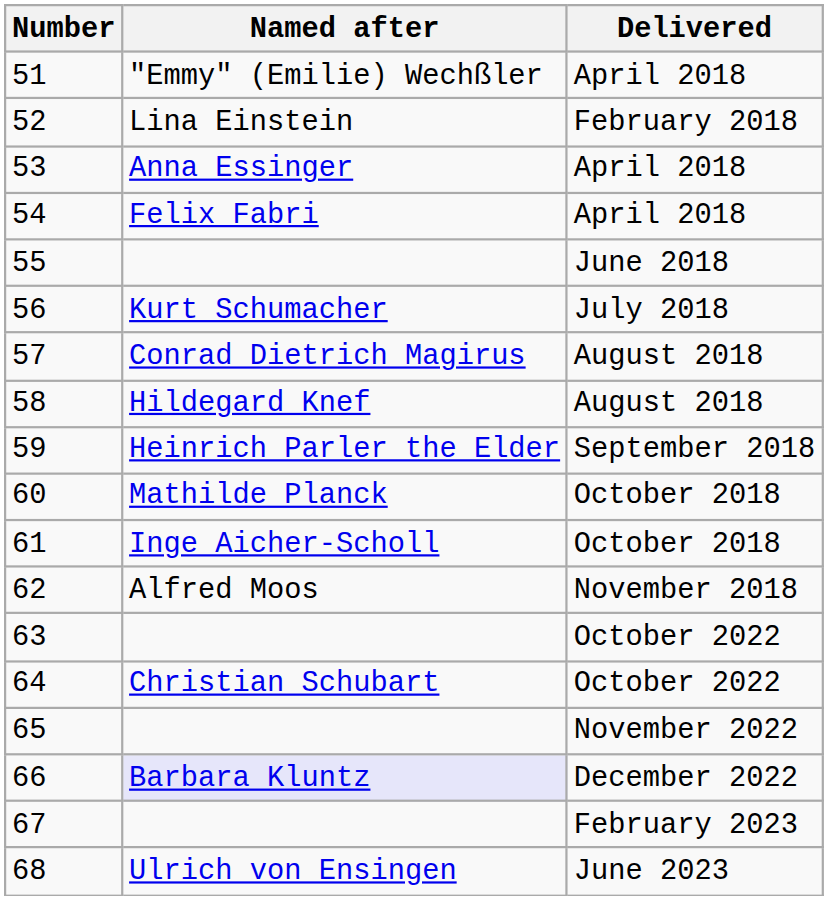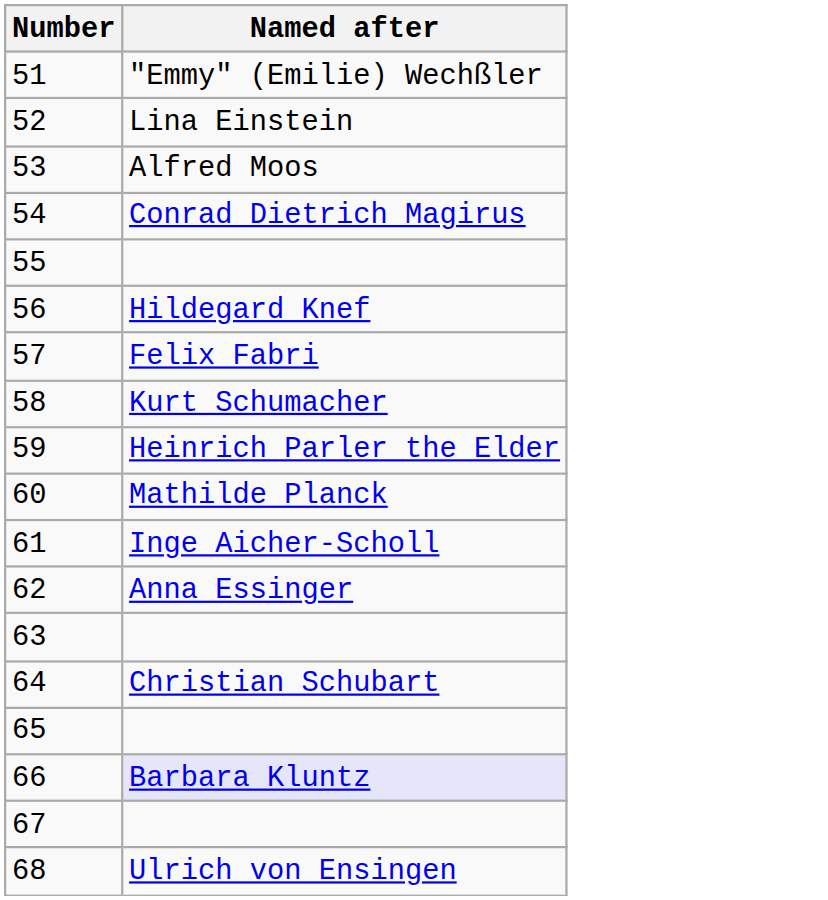- column: Delivered | April 2018 | February 2018 | April 2018 | April 2018 | June 2018 | July 2018 | August 2018 | August 2018 | September 2018 | October 2018 | October 2018 | November 2018 | October 2022 | October 2022 | November 2022 | December 2022 | February 2023 | June 2023
53 | Named after: Anna Essinger -> Alfred Moos
54 | Named after: Felix Fabri -> Conrad Dietrich Magirus
56 | Named after: Kurt Schumacher -> Hildegard Knef
57 | Named after: Conrad Dietrich Magirus -> Felix Fabri
58 | Named after: Hildegard Knef -> Kurt Schumacher
62 | Named after: Alfred Moos -> Anna Essinger
